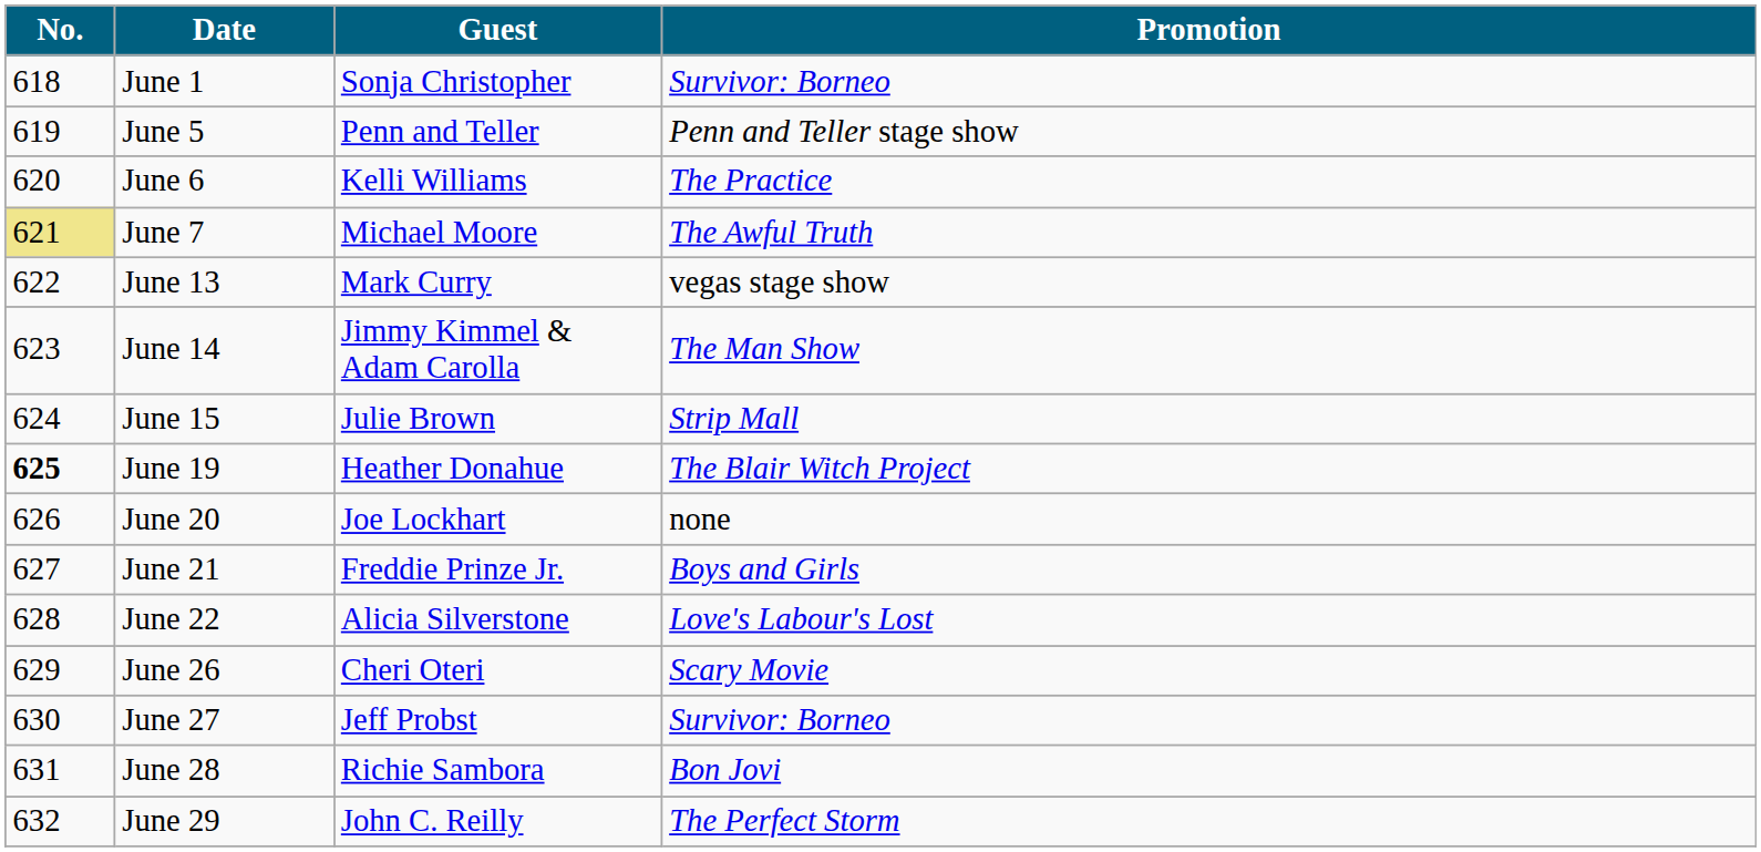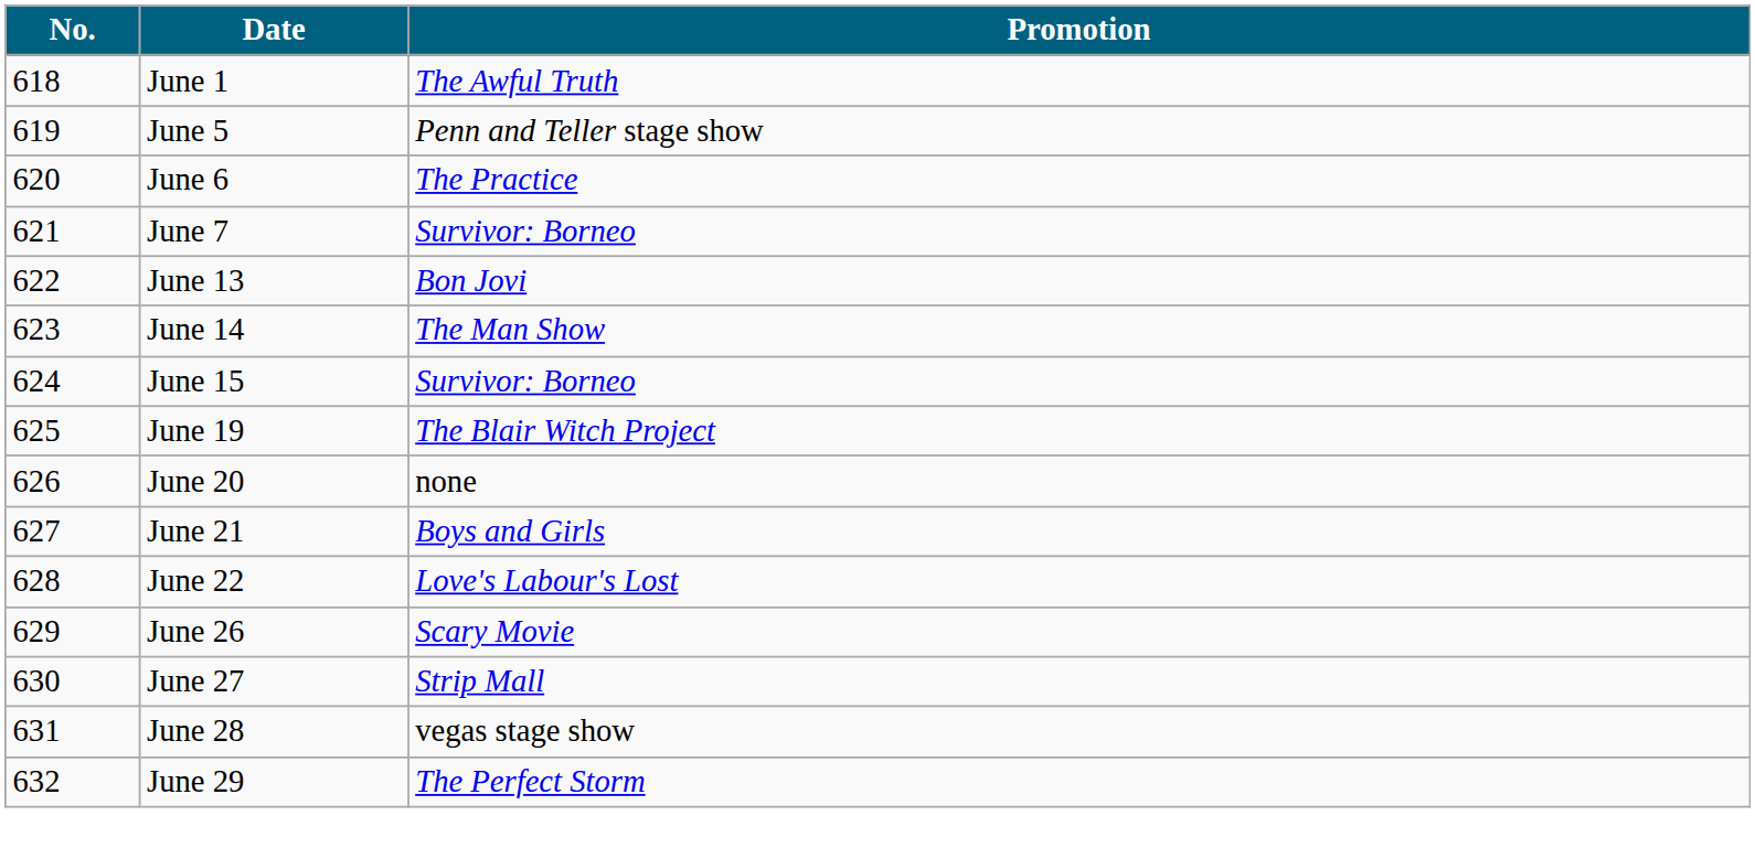- column: Guest | Sonja Christopher | Penn and Teller | Kelli Williams | Michael Moore | Mark Curry | Jimmy Kimmel & Adam Carolla | Julie Brown | Heather Donahue | Joe Lockhart | Freddie Prinze Jr. | Alicia Silverstone | Cheri Oteri | Jeff Probst | Richie Sambora | John C. Reilly
June 1 | Promotion: Survivor: Borneo -> The Awful Truth
June 7 | No.: khaki background -> no background
June 7 | Promotion: The Awful Truth -> Survivor: Borneo
June 13 | Promotion: vegas stage show -> Bon Jovi
June 15 | Promotion: Strip Mall -> Survivor: Borneo
June 19 | No.: bold -> normal
June 27 | Promotion: Survivor: Borneo -> Strip Mall
June 28 | Promotion: Bon Jovi -> vegas stage show
